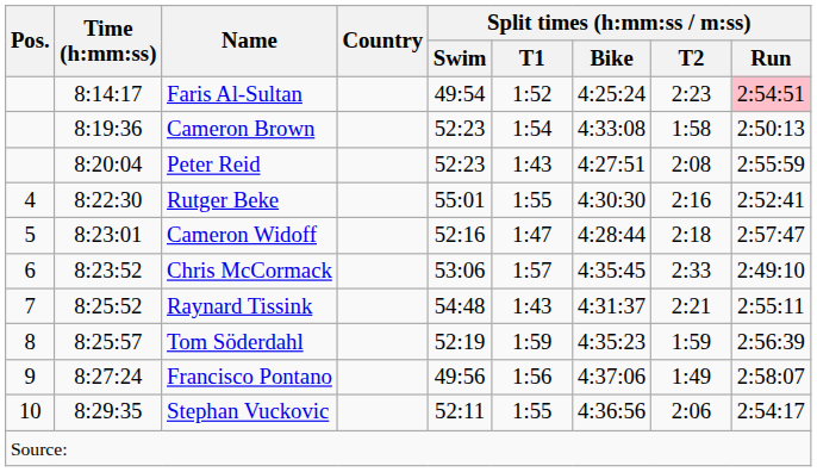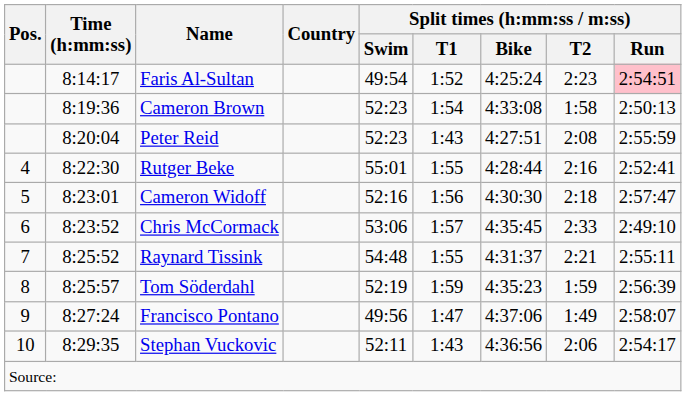Rutger Beke | Split times (h:mm:ss / m:ss) / Bike: 4:30:30 -> 4:28:44
Cameron Widoff | Split times (h:mm:ss / m:ss) / T1: 1:47 -> 1:56
Cameron Widoff | Split times (h:mm:ss / m:ss) / Bike: 4:28:44 -> 4:30:30
Raynard Tissink | Split times (h:mm:ss / m:ss) / T1: 1:43 -> 1:55
Francisco Pontano | Split times (h:mm:ss / m:ss) / T1: 1:56 -> 1:47
Stephan Vuckovic | Split times (h:mm:ss / m:ss) / T1: 1:55 -> 1:43
